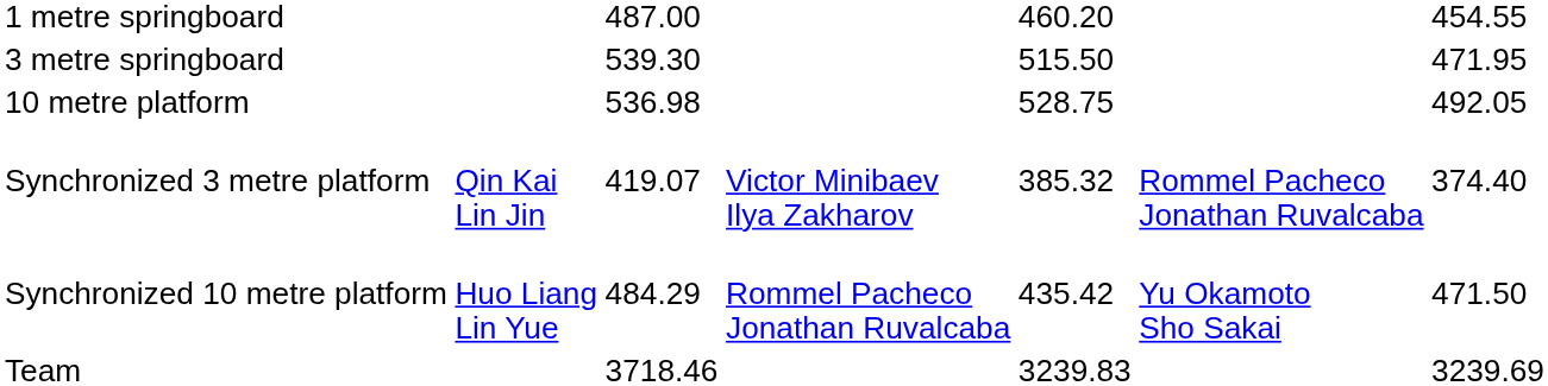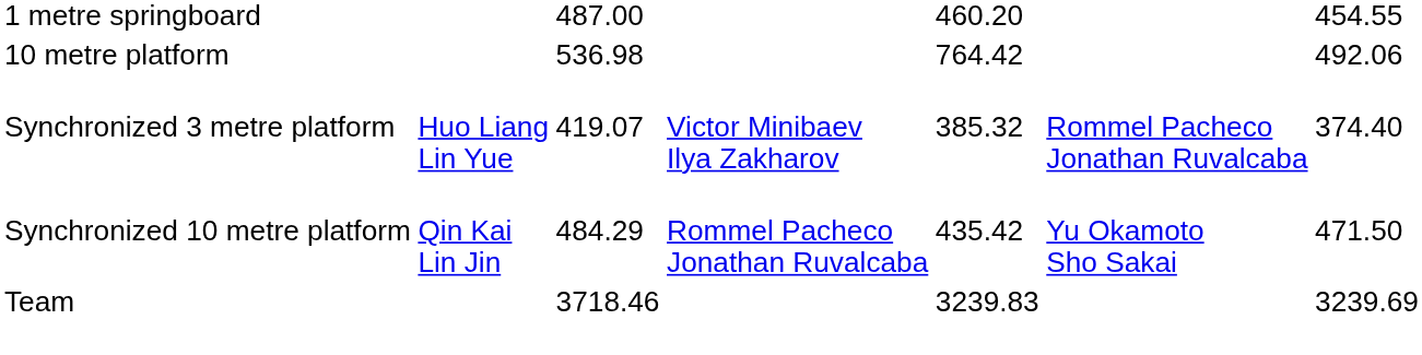- row: 3 metre springboard | 539.30 | 515.50 | 471.95
10 metre platform | column 5: 528.75 -> 764.42
10 metre platform | column 7: 492.05 -> 492.06
Synchronized 3 metre platform | column 2: Qin Kai Lin Jin -> Huo Liang Lin Yue
Synchronized 10 metre platform | column 2: Huo Liang Lin Yue -> Qin Kai Lin Jin
